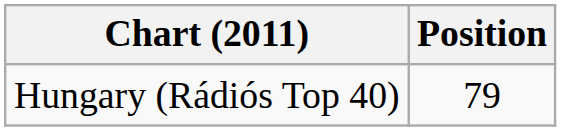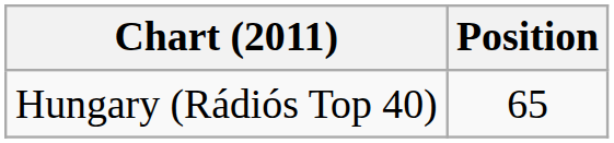Hungary (Rádiós Top 40) | Position: 79 -> 65
